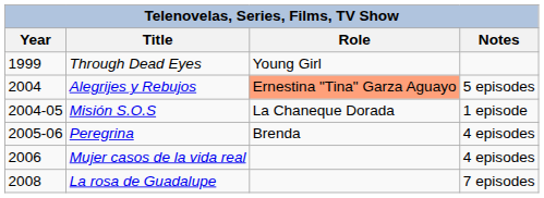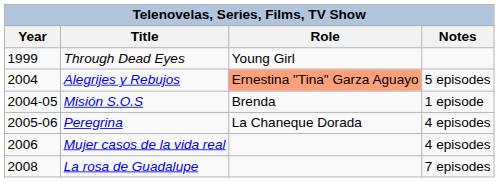Misión S.O.S | Role: La Chaneque Dorada -> Brenda
Peregrina | Role: Brenda -> La Chaneque Dorada
